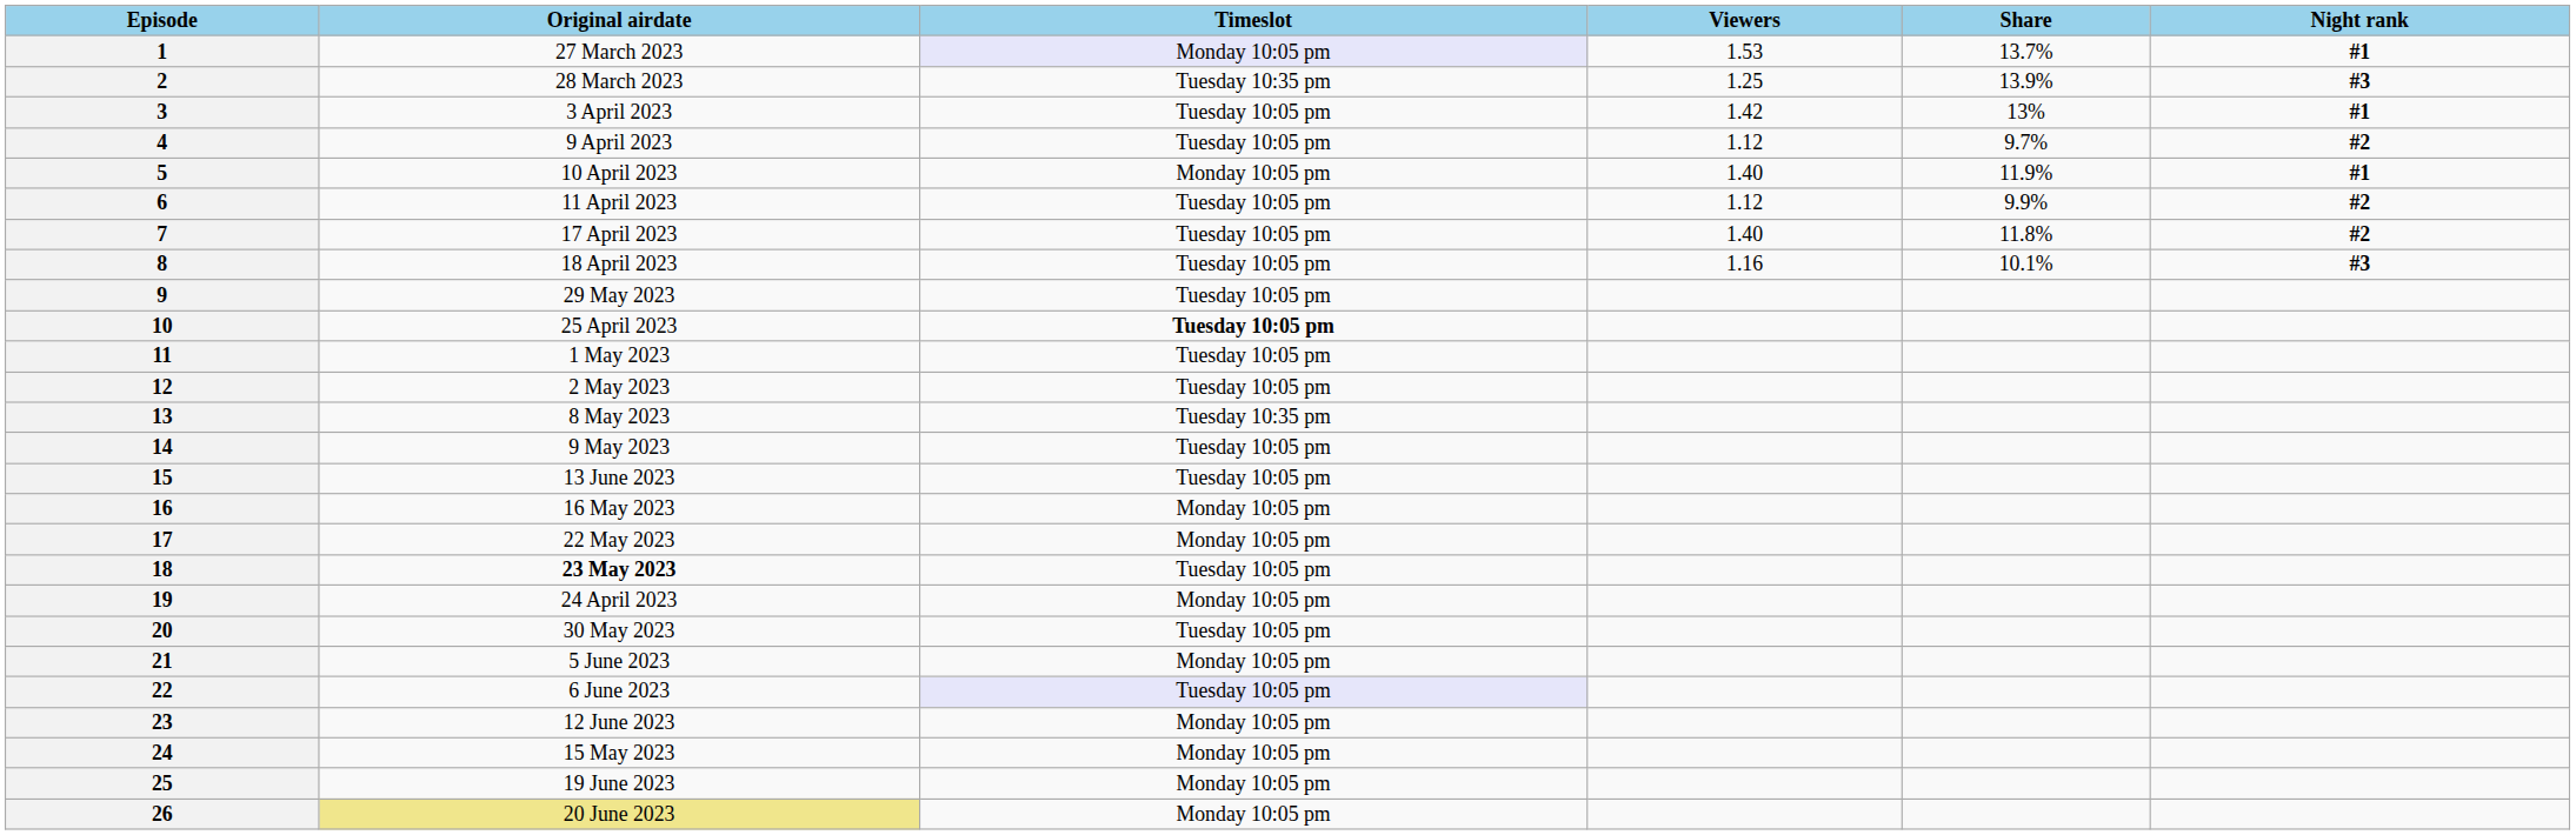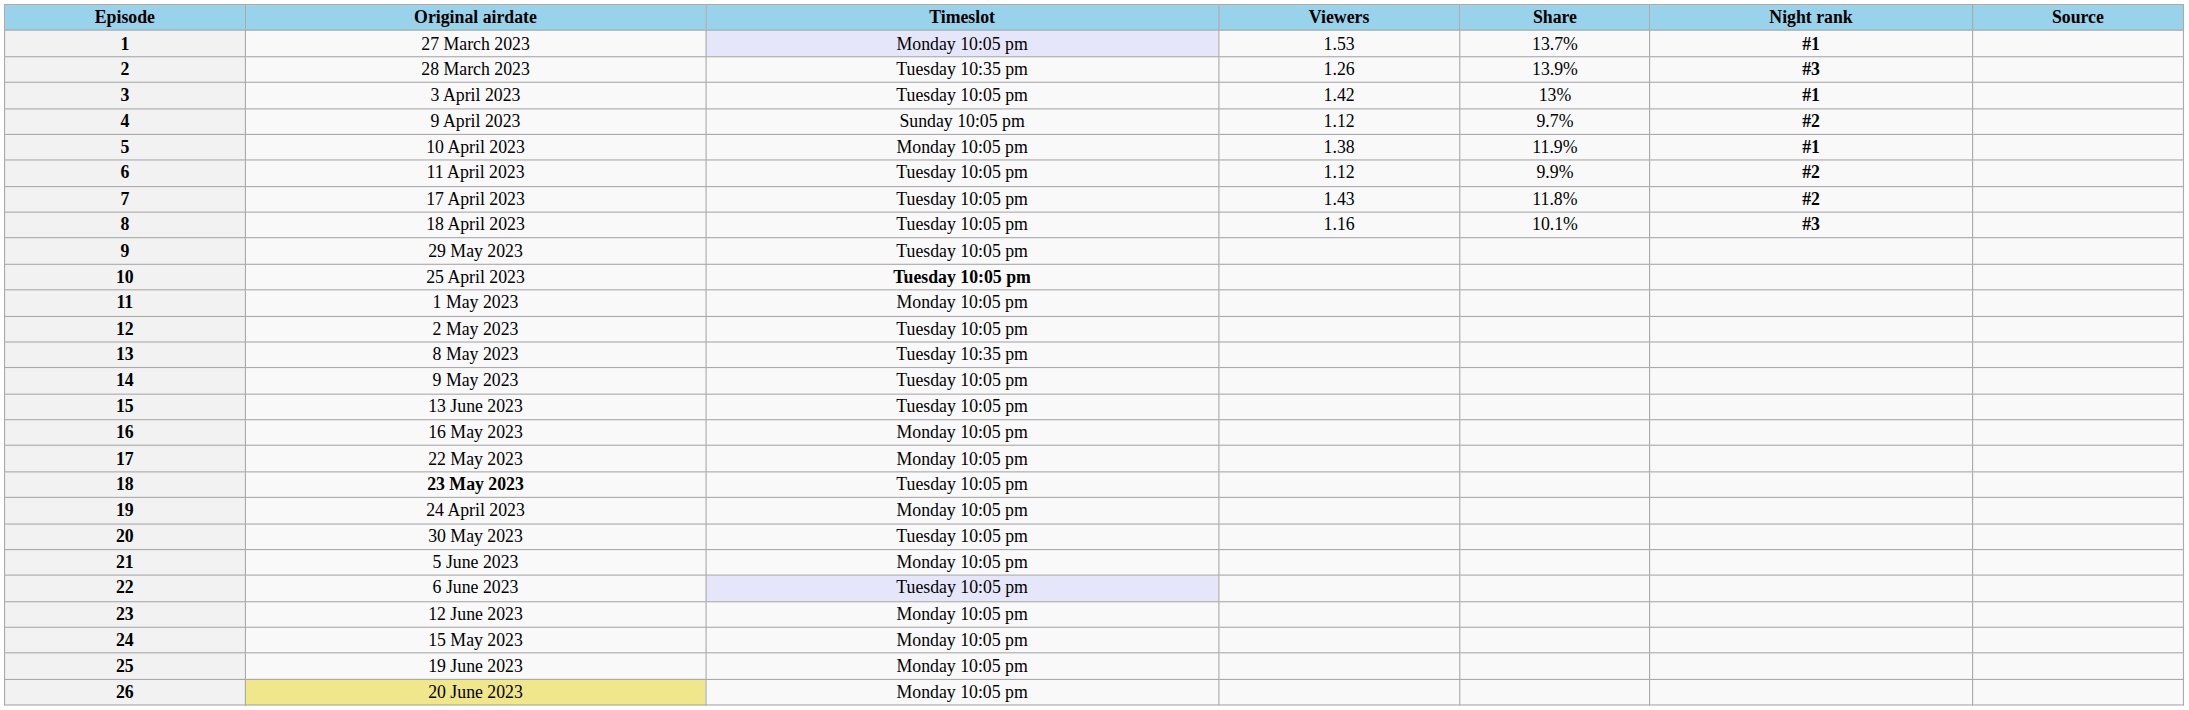+ column: Source
2 | Viewers: 1.25 -> 1.26
4 | Timeslot: Tuesday 10:05 pm -> Sunday 10:05 pm
5 | Viewers: 1.40 -> 1.38
7 | Viewers: 1.40 -> 1.43
11 | Timeslot: Tuesday 10:05 pm -> Monday 10:05 pm
